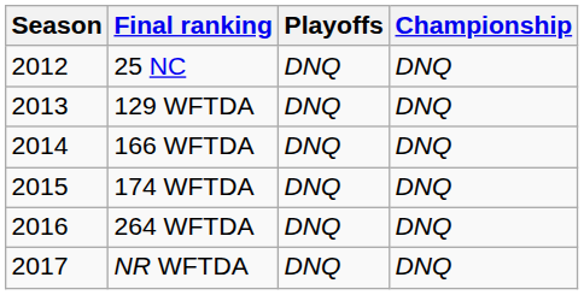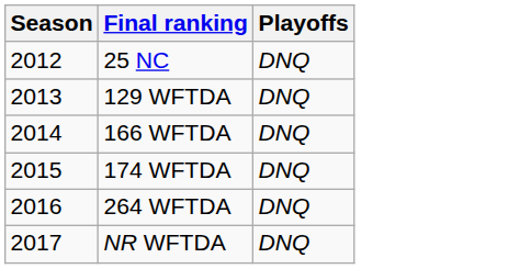- column: Championship | DNQ | DNQ | DNQ | DNQ | DNQ | DNQ
